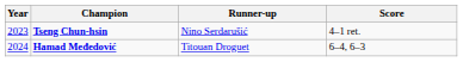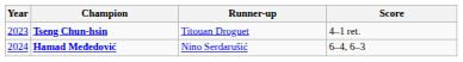Tseng Chun-hsin | Runner-up: Nino Serdarušić -> Titouan Droguet
Hamad Međedović | Runner-up: Titouan Droguet -> Nino Serdarušić
